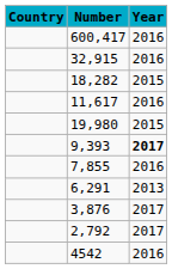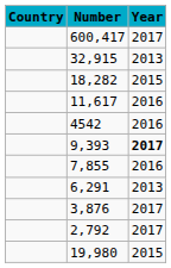600,417 | Year: 2016 -> 2017
32,915 | Year: 2016 -> 2013
rows swapped: 19,980 <-> 4542
